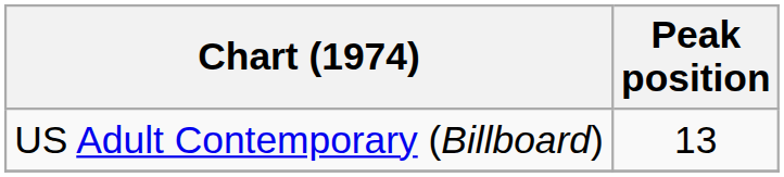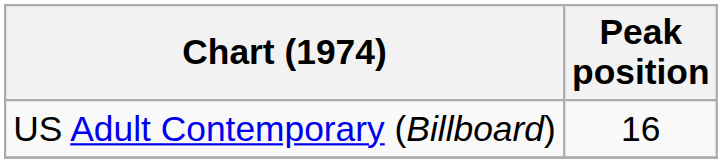US Adult Contemporary (Billboard) | Peak position: 13 -> 16
